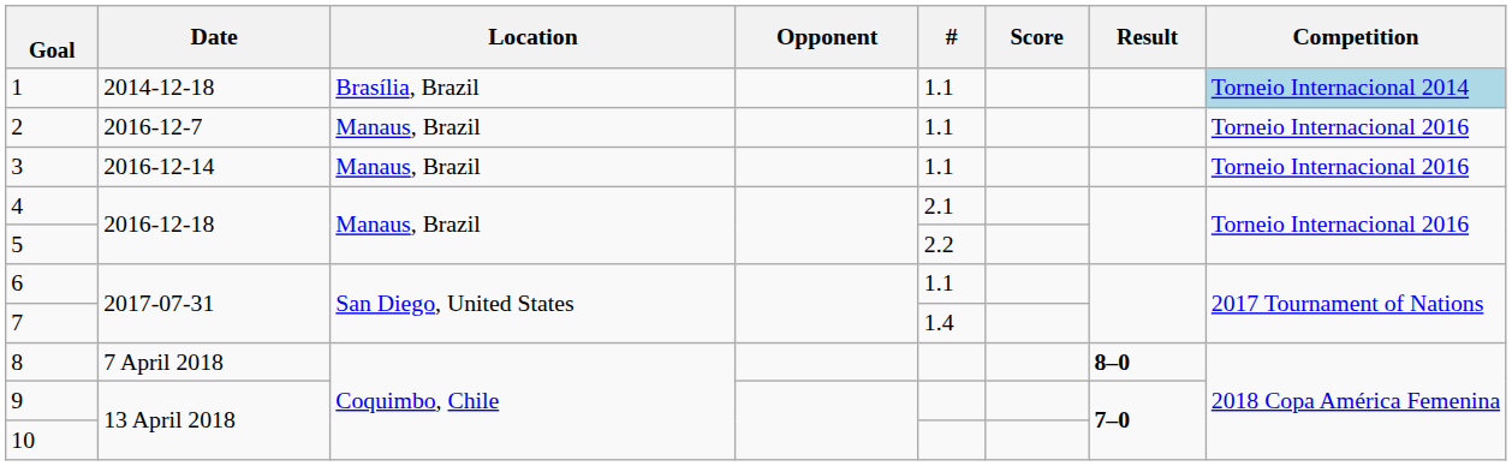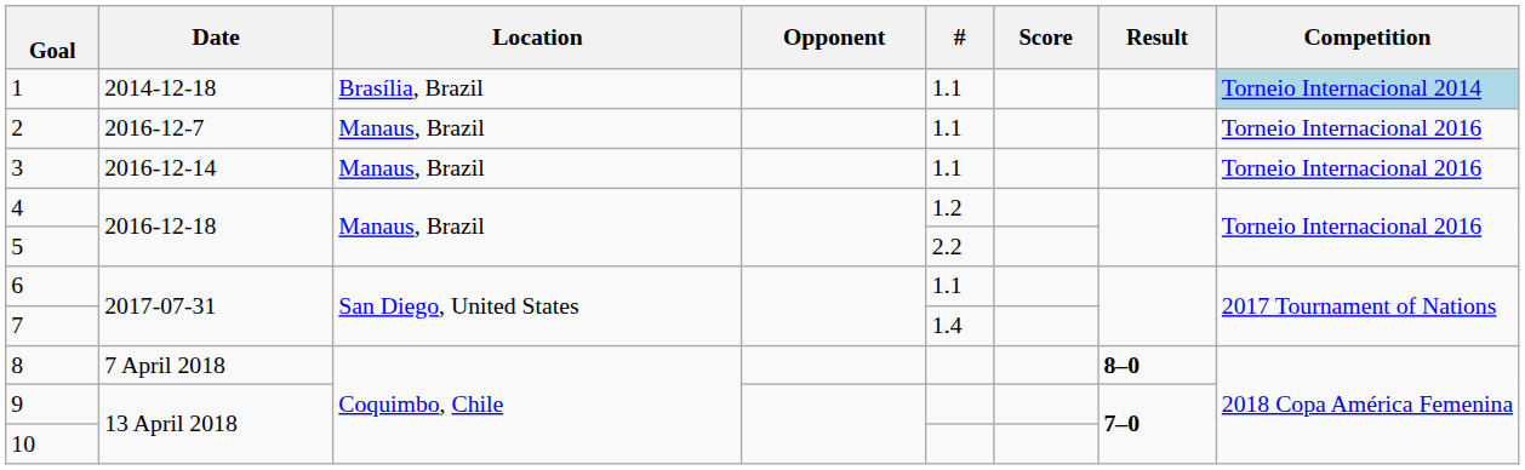4 | #: 2.1 -> 1.2
